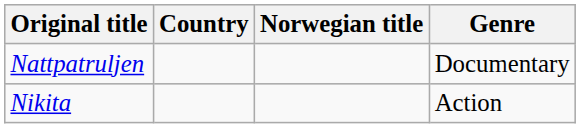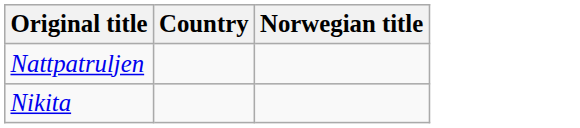- column: Genre | Documentary | Action
